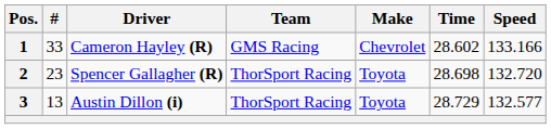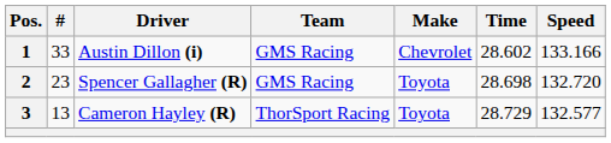1 | Driver: Cameron Hayley (R) -> Austin Dillon (i)
2 | Team: ThorSport Racing -> GMS Racing
3 | Driver: Austin Dillon (i) -> Cameron Hayley (R)
